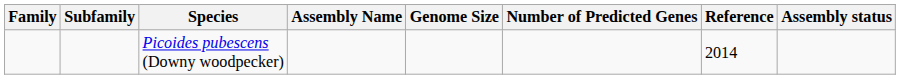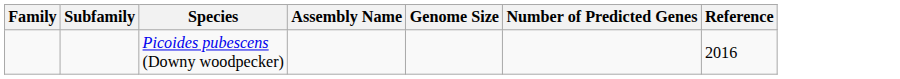- column: Assembly status
Picoides pubescens (Downy woodpecker) | Reference: 2014 -> 2016
